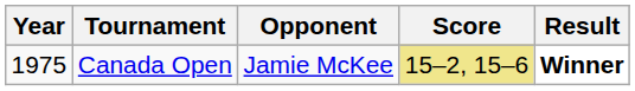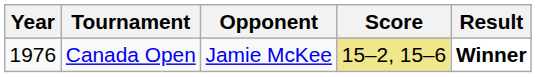Canada Open | Year: 1975 -> 1976
